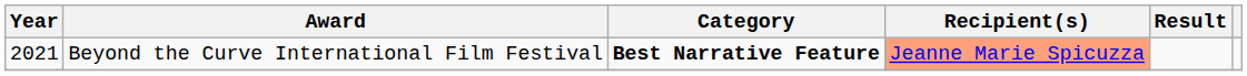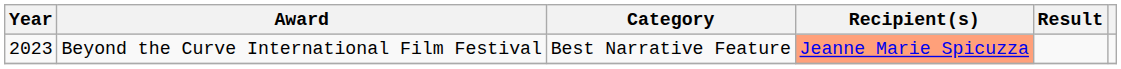Beyond the Curve International Film Festival | Year: 2021 -> 2023
Beyond the Curve International Film Festival | Category: bold -> normal
